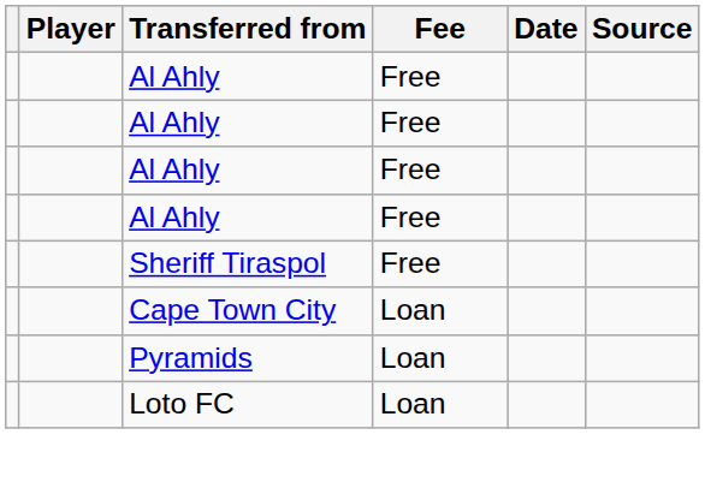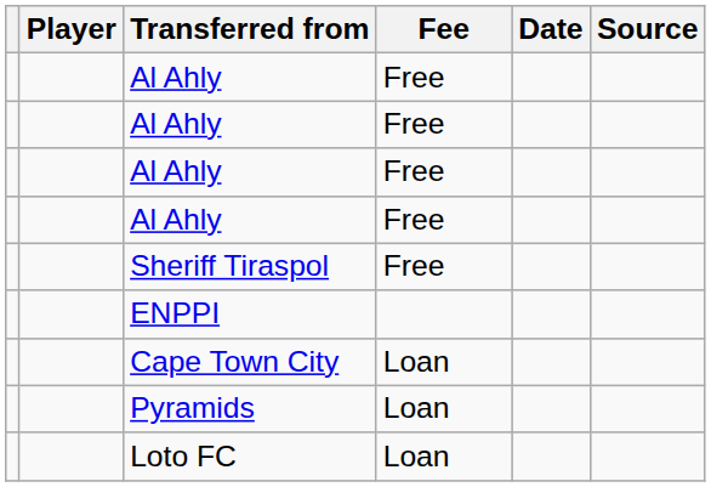+ row: ENPPI
